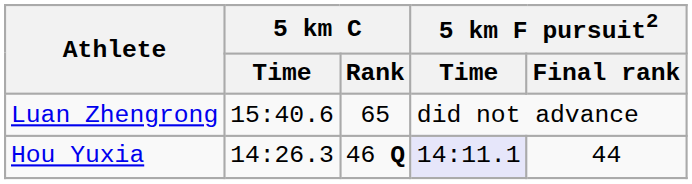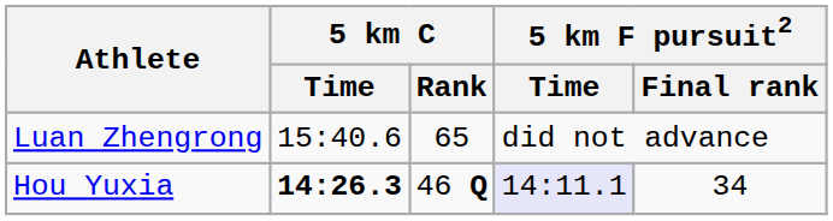Hou Yuxia | 5 km C / Time: normal -> bold
Hou Yuxia | 5 km F pursuit2 / Final rank: 44 -> 34
